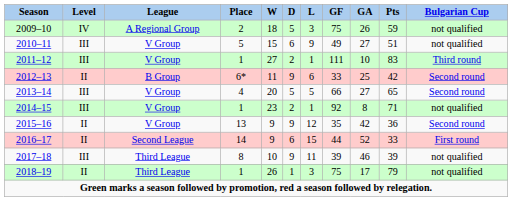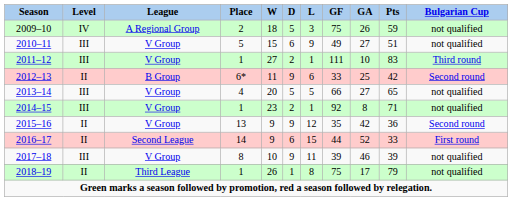2013–14 | Bulgarian Cup: Second round -> not qualified
2017–18 | League: Third League -> V Group
2018–19 | L: 3 -> 8
